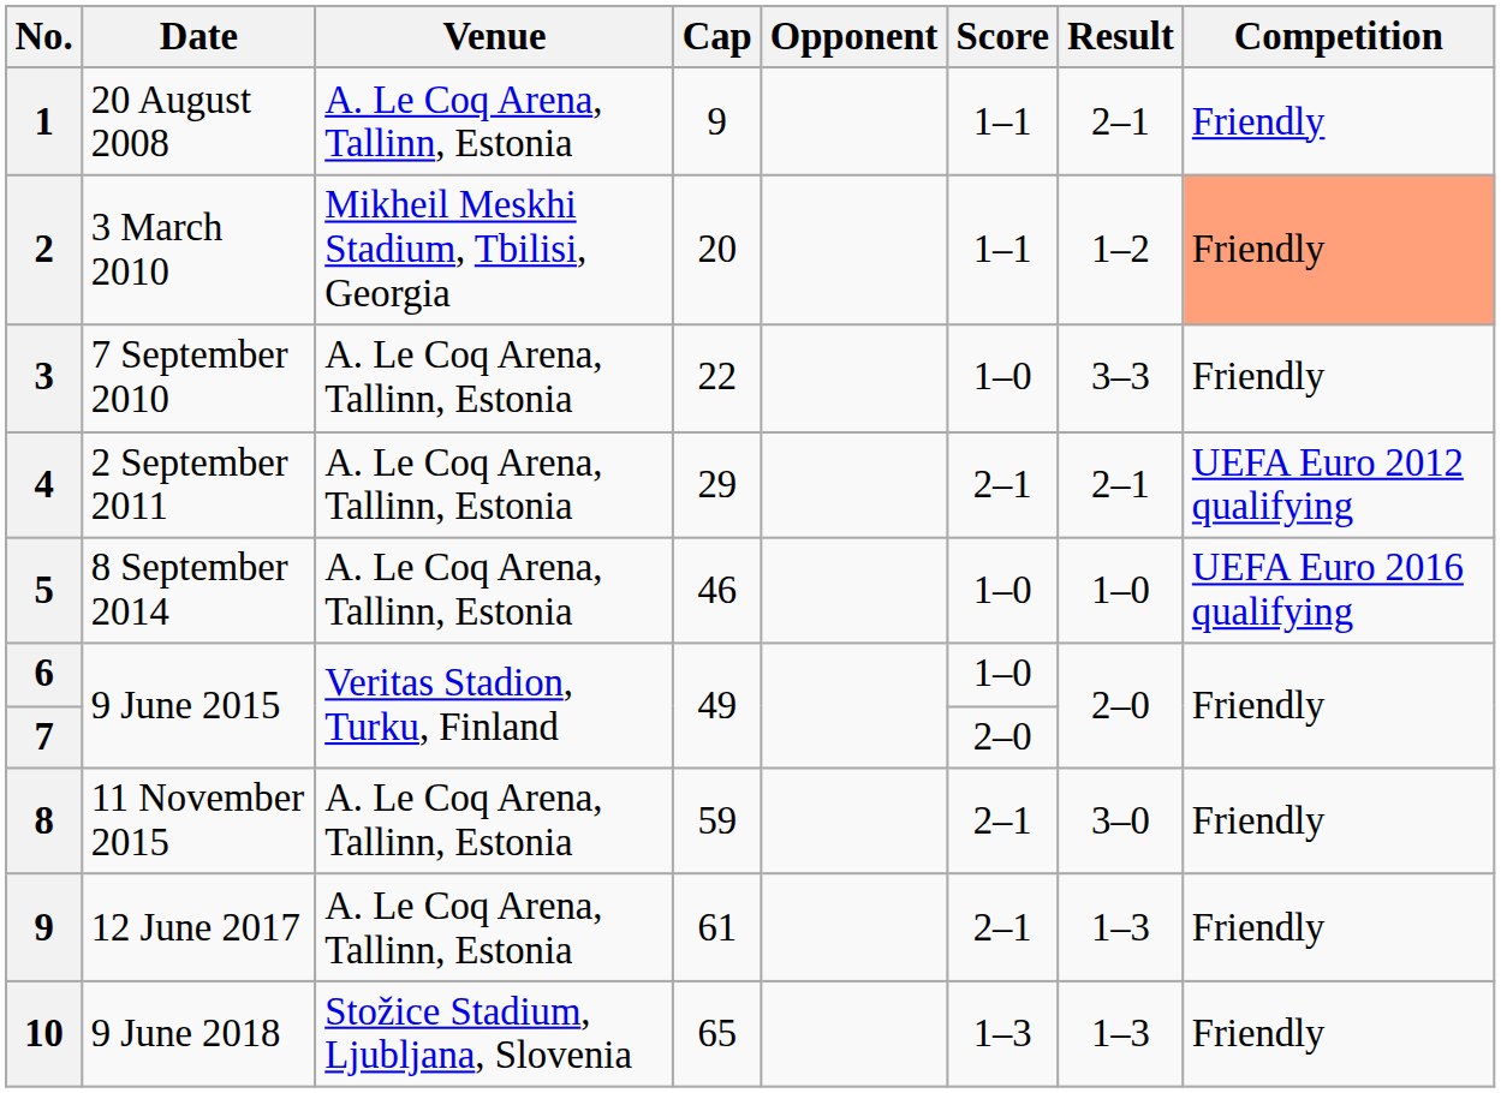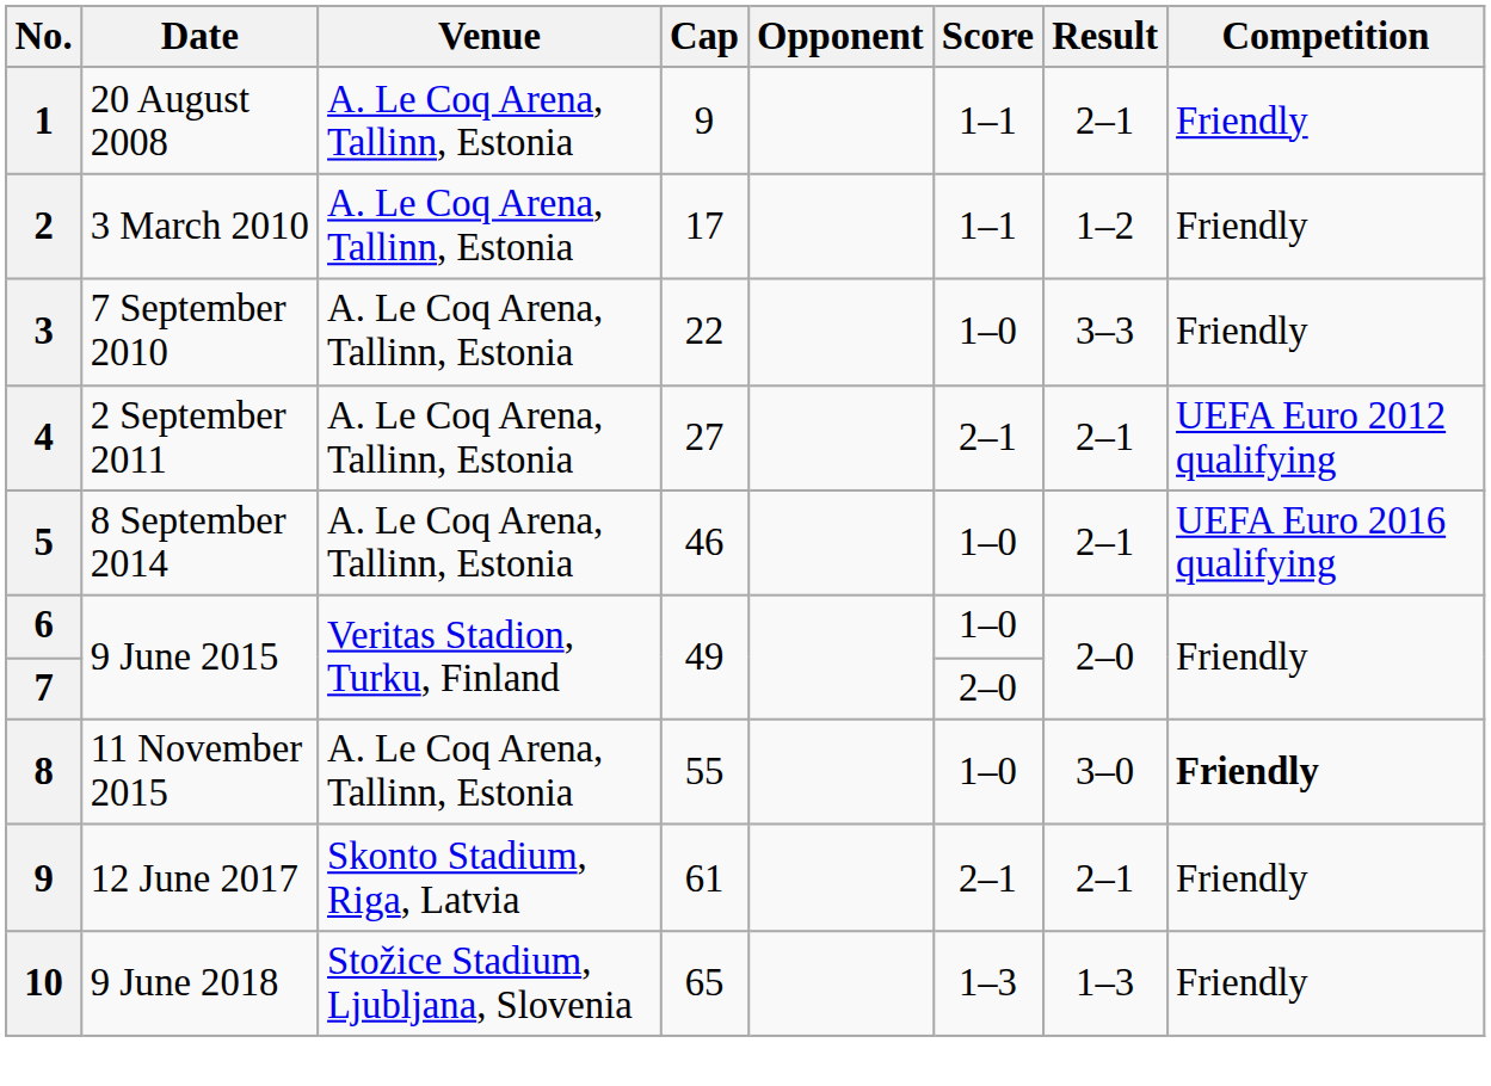3 March 2010 | Venue: Mikheil Meskhi Stadium, Tbilisi, Georgia -> A. Le Coq Arena, Tallinn, Estonia
3 March 2010 | Cap: 20 -> 17
3 March 2010 | Competition: lightsalmon background -> no background
2 September 2011 | Cap: 29 -> 27
8 September 2014 | Result: 1–0 -> 2–1
11 November 2015 | Cap: 59 -> 55
11 November 2015 | Score: 2–1 -> 1–0
11 November 2015 | Competition: normal -> bold
12 June 2017 | Venue: A. Le Coq Arena, Tallinn, Estonia -> Skonto Stadium, Riga, Latvia
12 June 2017 | Result: 1–3 -> 2–1
